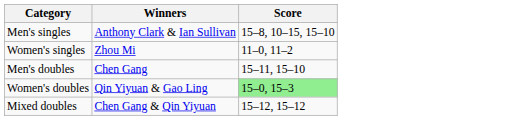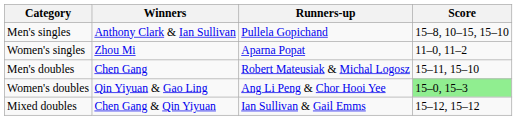+ column: Runners-up | Pullela Gopichand | Aparna Popat | Robert Mateusiak & Michal Logosz | Ang Li Peng & Chor Hooi Yee | Ian Sullivan & Gail Emms
